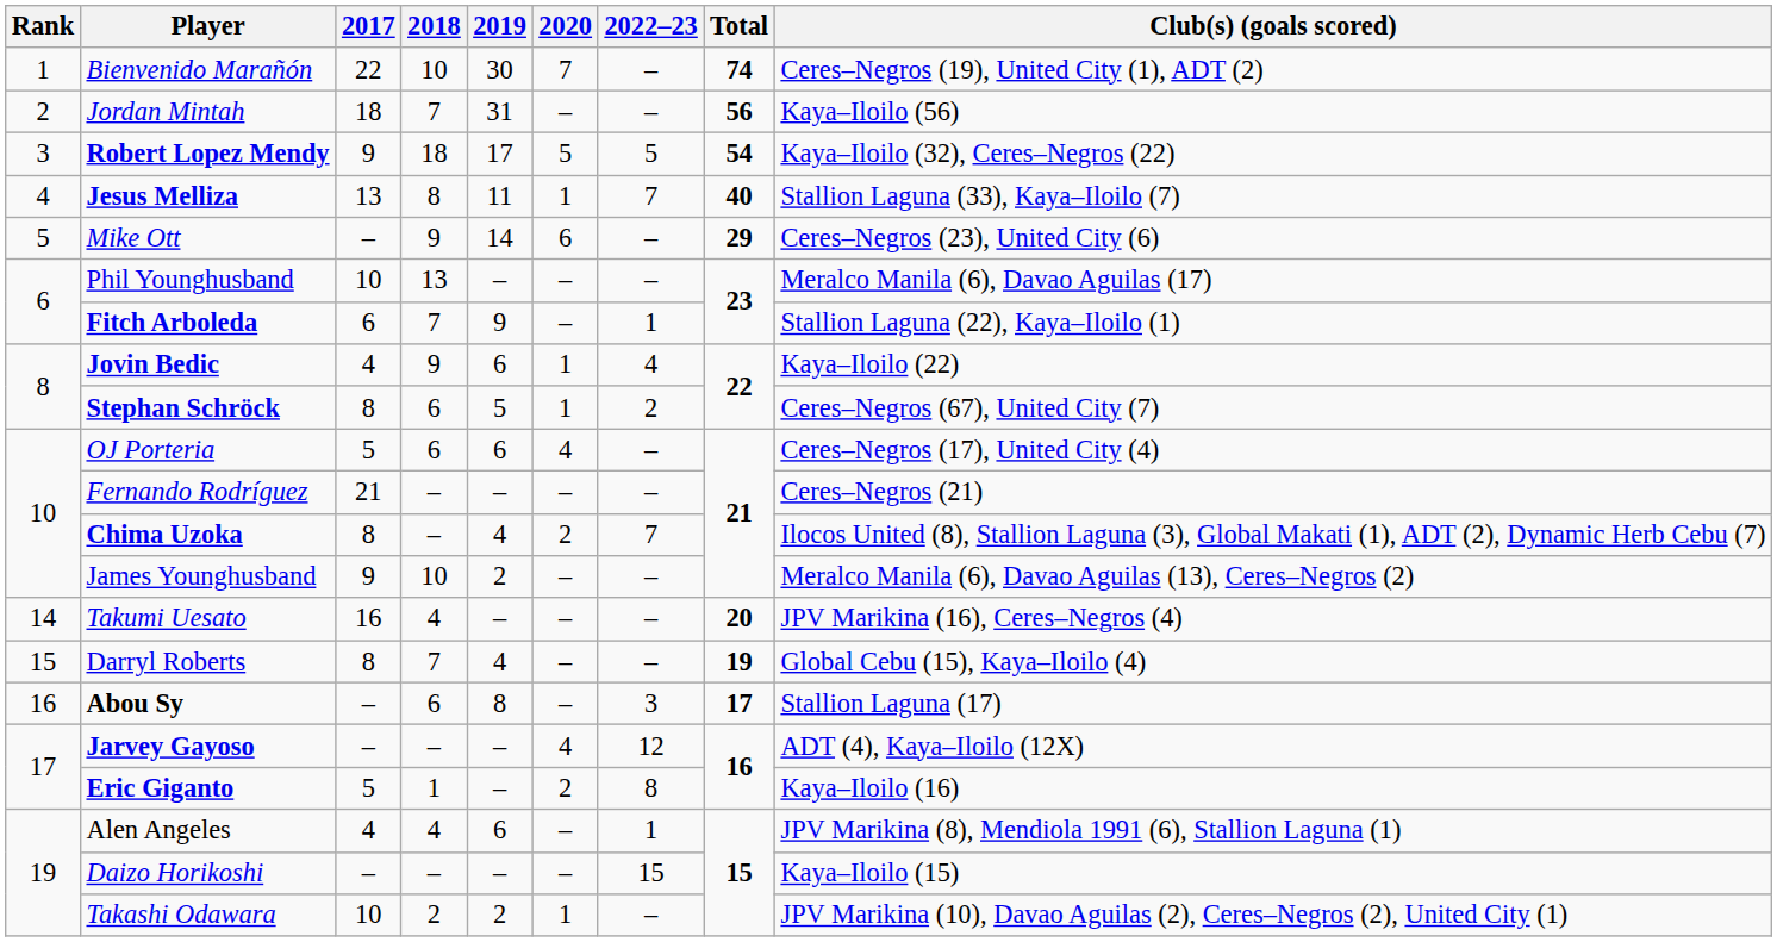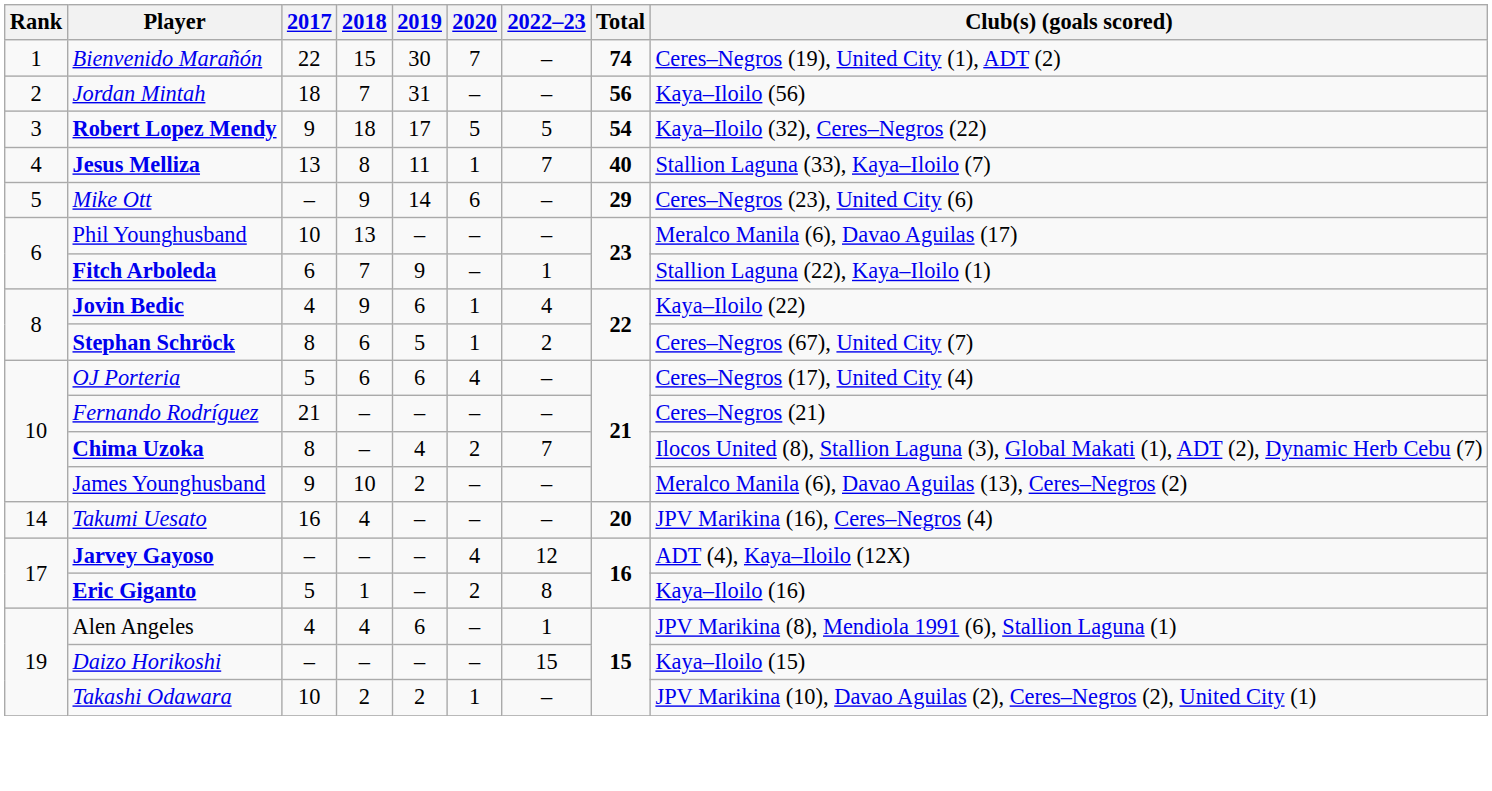Bienvenido Marañón | 2018: 10 -> 15
- row: 15 | Darryl Roberts | 8 | 7 | 4 | – | – | 19 | Global Cebu (15), Kaya–Iloilo (4)
- row: 16 | Abou Sy | – | 6 | 8 | – | 3 | 17 | Stallion Laguna (17)
